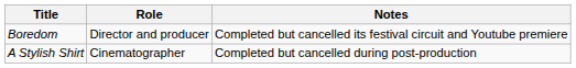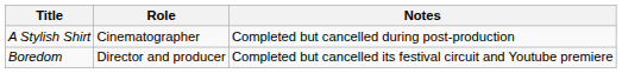rows swapped: A Stylish Shirt <-> Boredom
